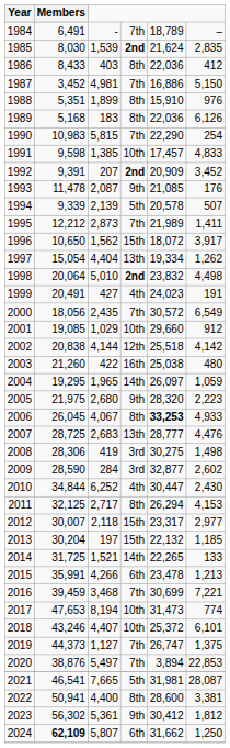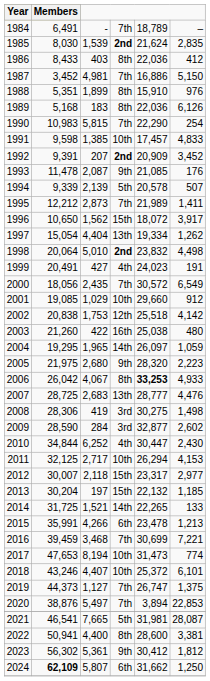2002 | column 3: 4,144 -> 1,753
2006 | Members: 26,045 -> 26,042
2011 | column 4: 8th -> 10th
